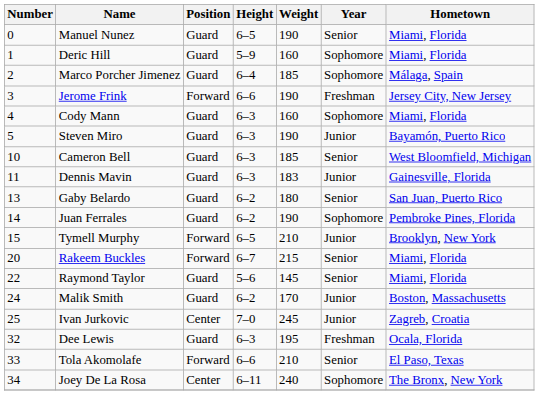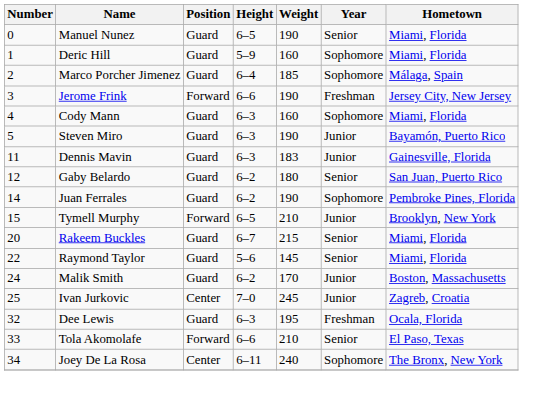- row: 10 | Cameron Bell | Guard | 6–3 | 185 | Senior | West Bloomfield, Michigan
Gaby Belardo | Number: 13 -> 12
Rakeem Buckles | Position: Forward -> Guard
